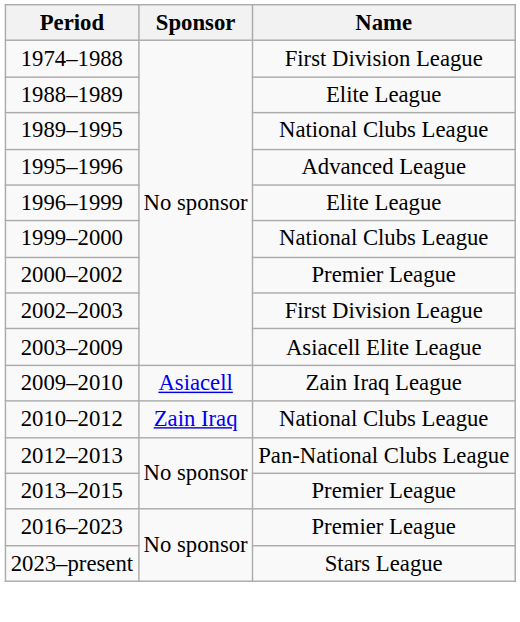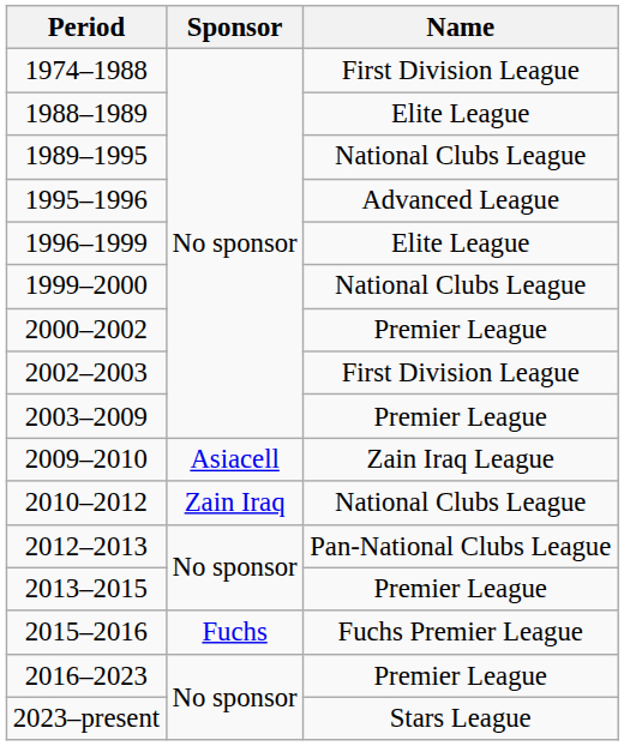2003–2009 | Name: Asiacell Elite League -> Premier League
+ row: 2015–2016 | Fuchs | Fuchs Premier League
